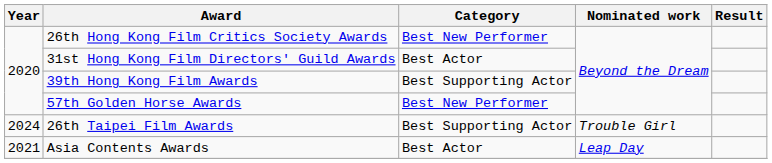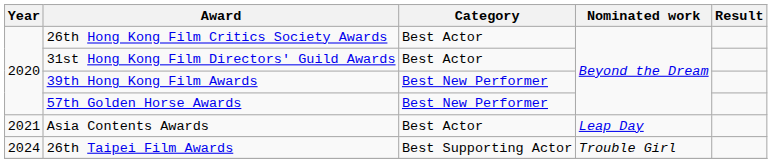26th Hong Kong Film Critics Society Awards | Category: Best New Performer -> Best Actor
39th Hong Kong Film Awards | Category: Best Supporting Actor -> Best New Performer
rows swapped: Asia Contents Awards <-> 26th Taipei Film Awards
